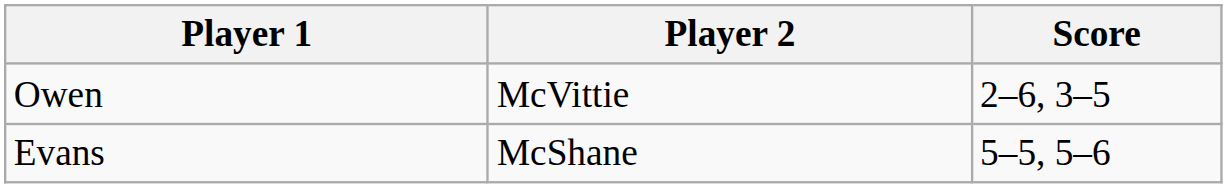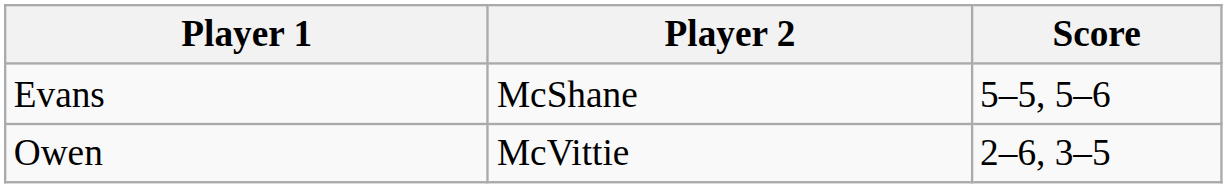rows swapped: Owen <-> Evans
